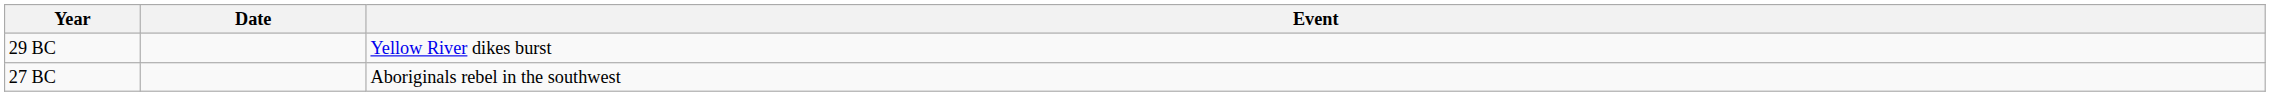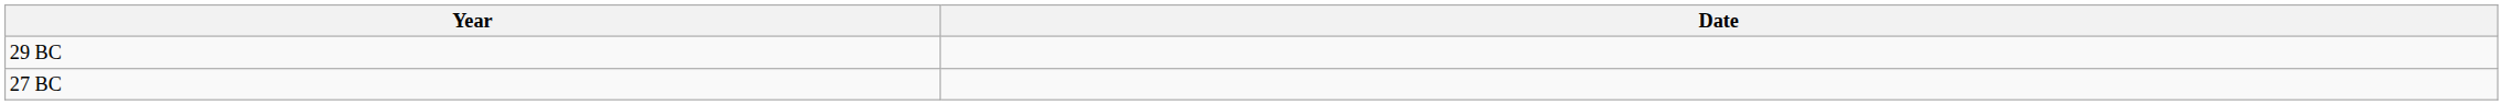- column: Event | Yellow River dikes burst | Aboriginals rebel in the southwest
